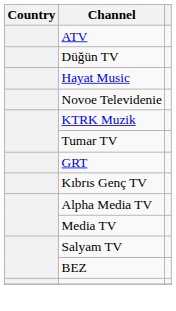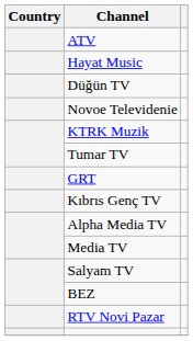rows swapped: Hayat Music <-> Düğün TV
+ row: RTV Novi Pazar
